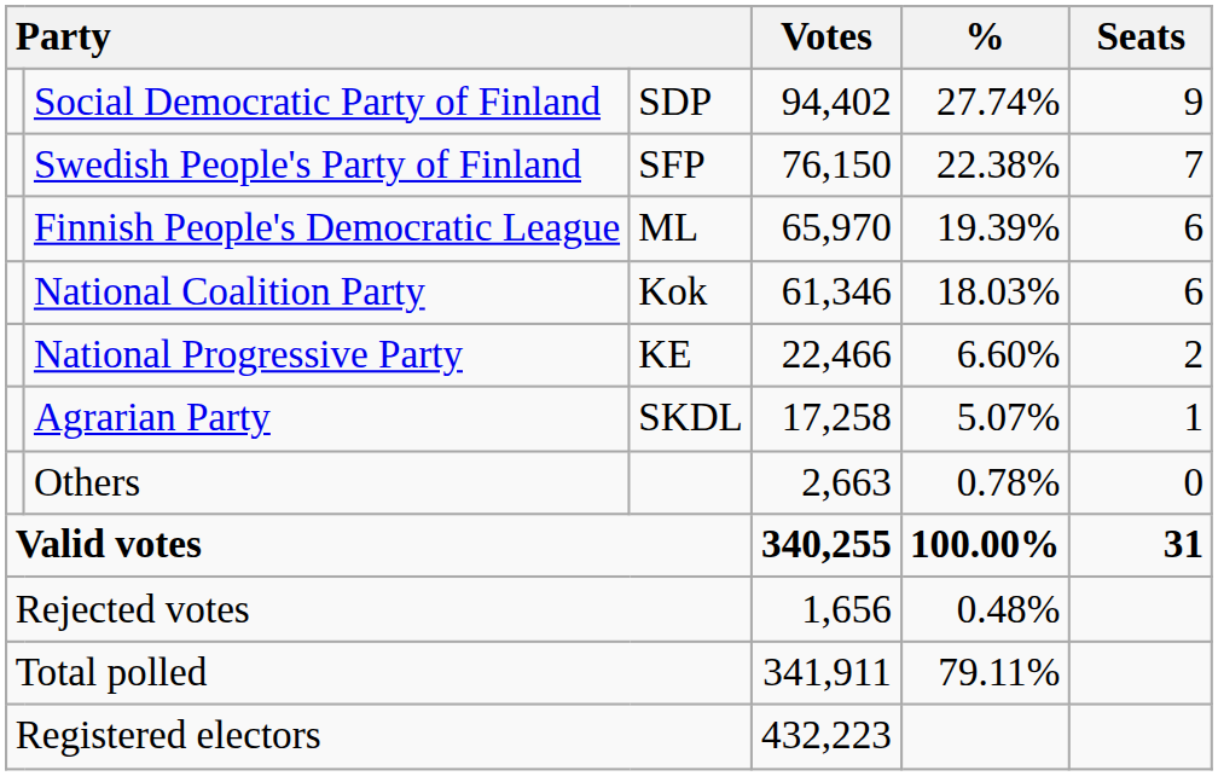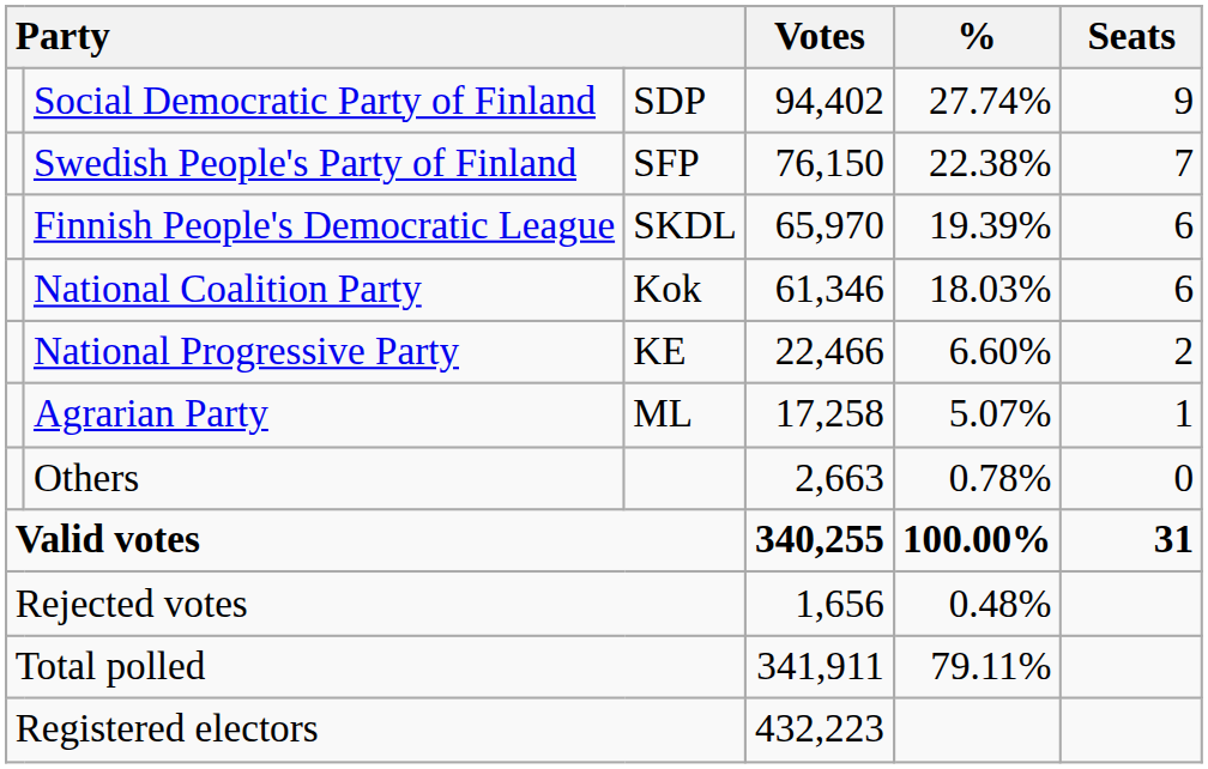Finnish People's Democratic League | column 3: ML -> SKDL
Agrarian Party | column 3: SKDL -> ML
